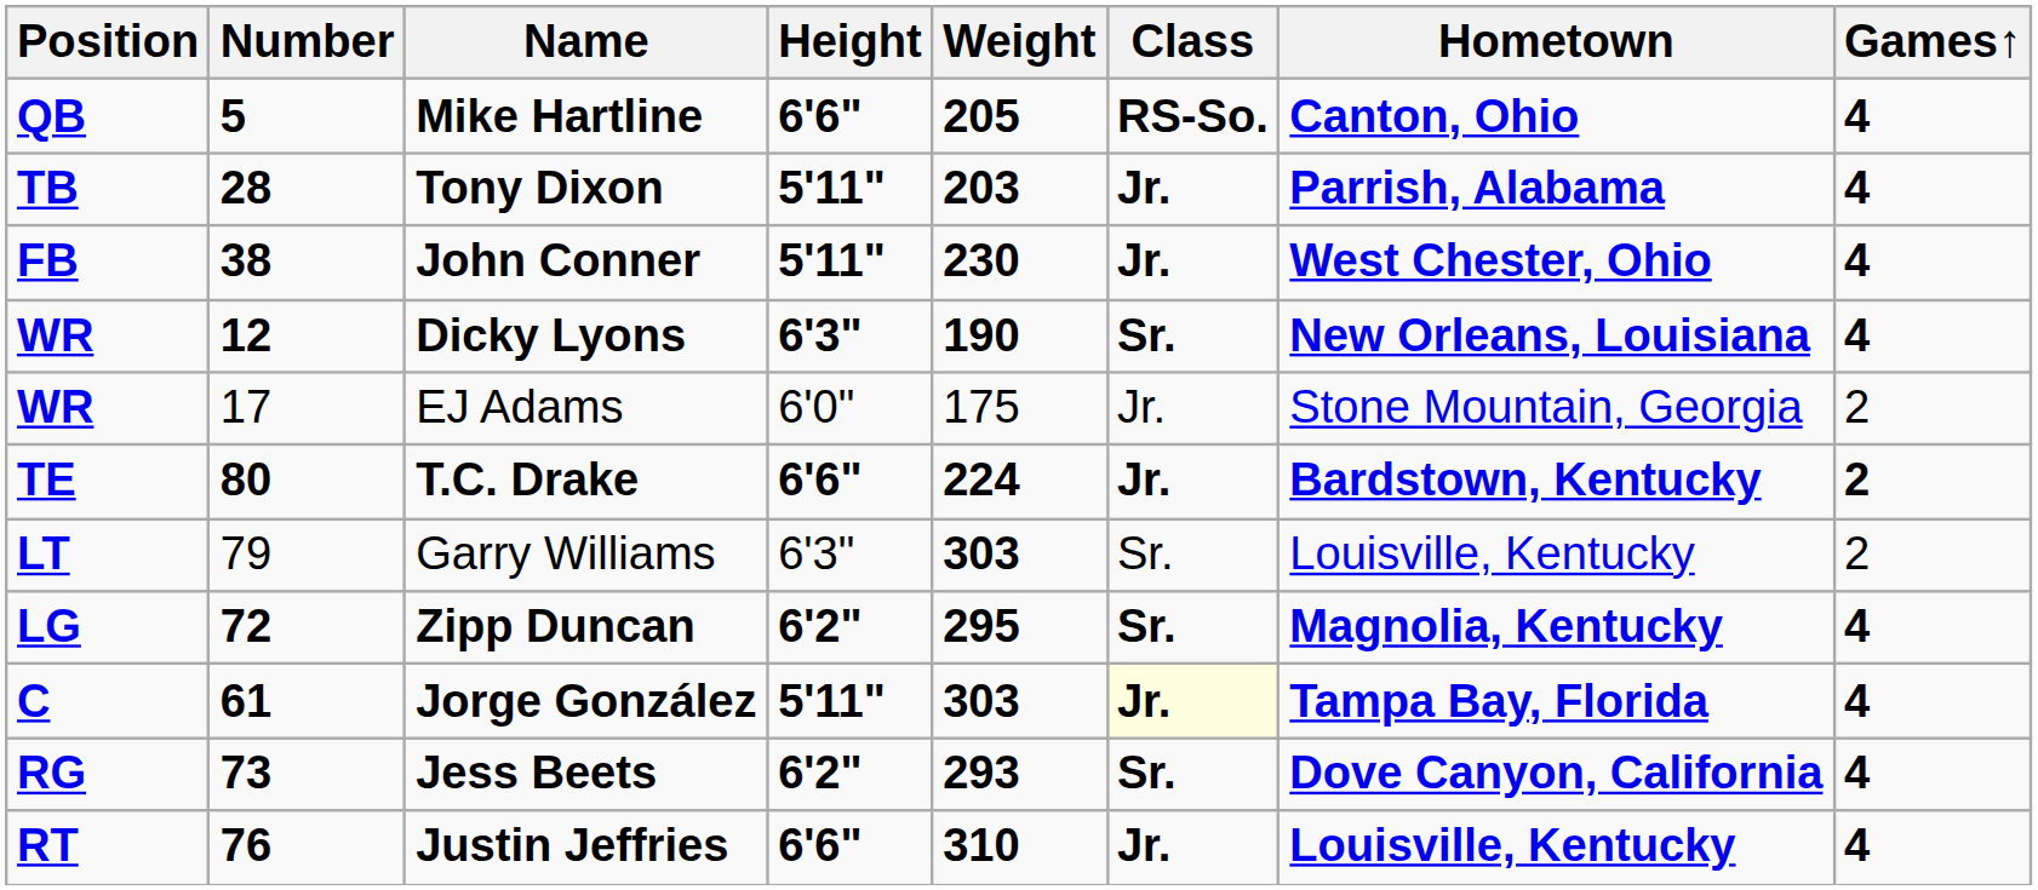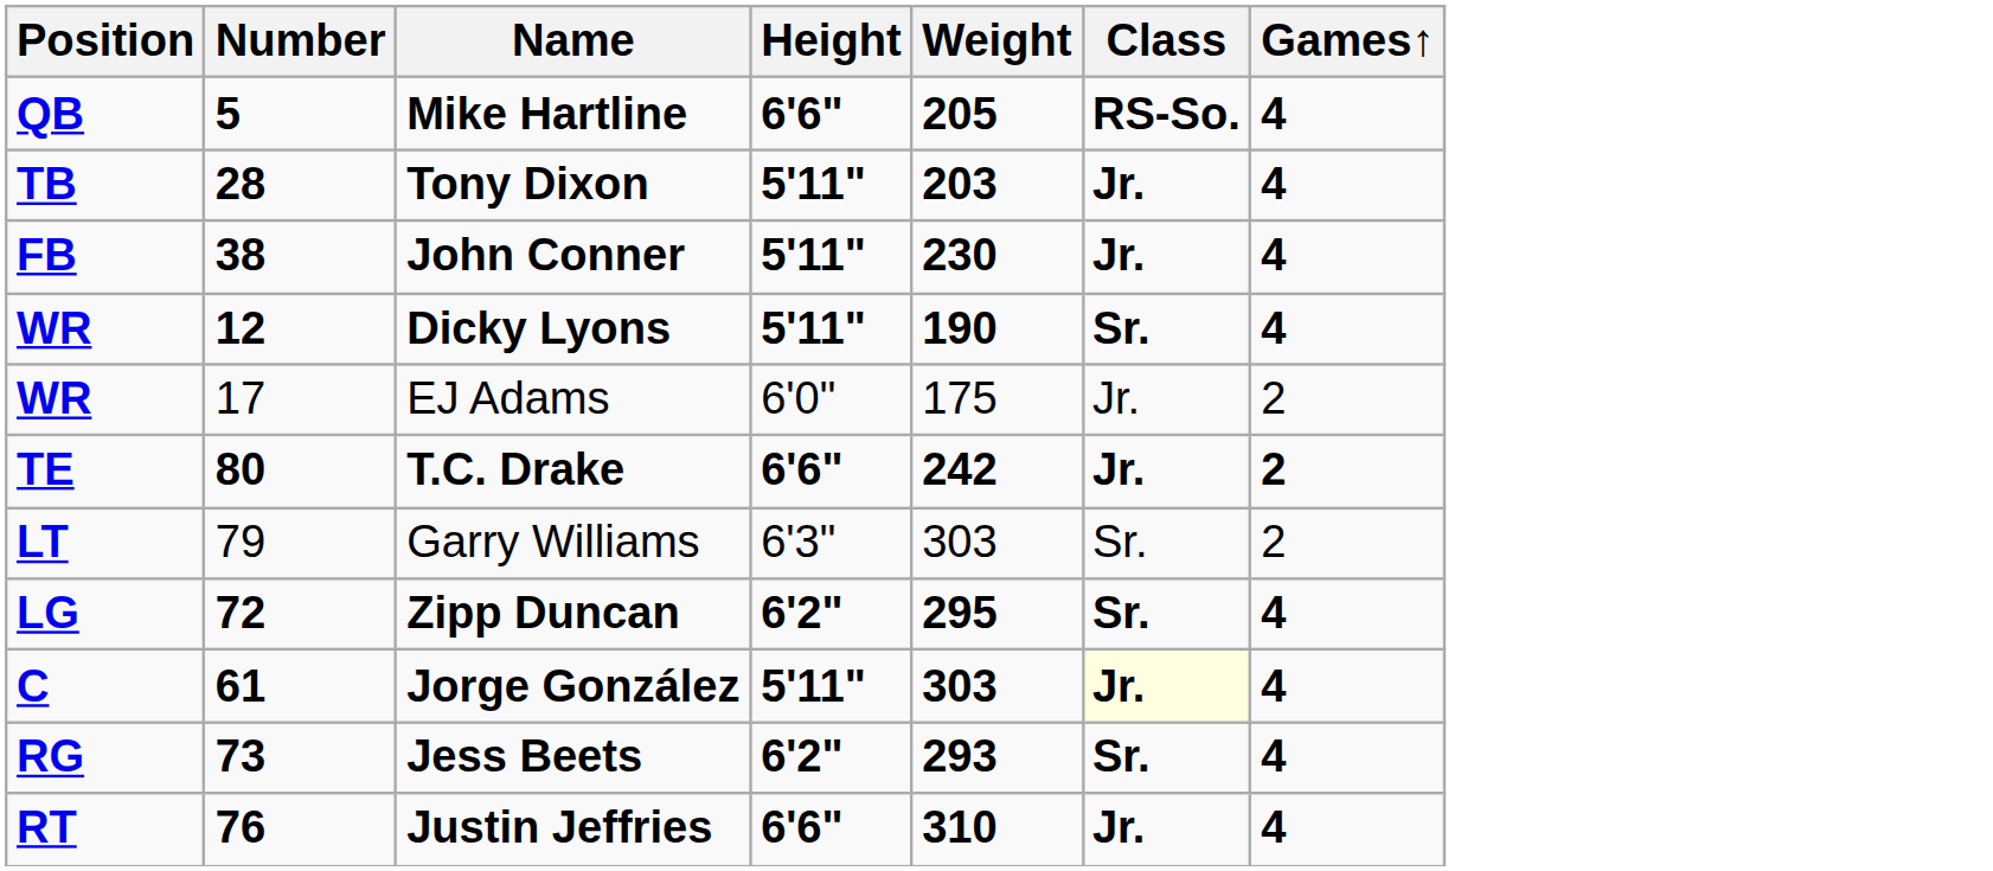- column: Hometown | Canton, Ohio | Parrish, Alabama | West Chester, Ohio | New Orleans, Louisiana | Stone Mountain, Georgia | Bardstown, Kentucky | Louisville, Kentucky | Magnolia, Kentucky | Tampa Bay, Florida | Dove Canyon, California | Louisville, Kentucky
Dicky Lyons | Height: 6'3" -> 5'11"
T.C. Drake | Weight: 224 -> 242
Garry Williams | Weight: bold -> normal
